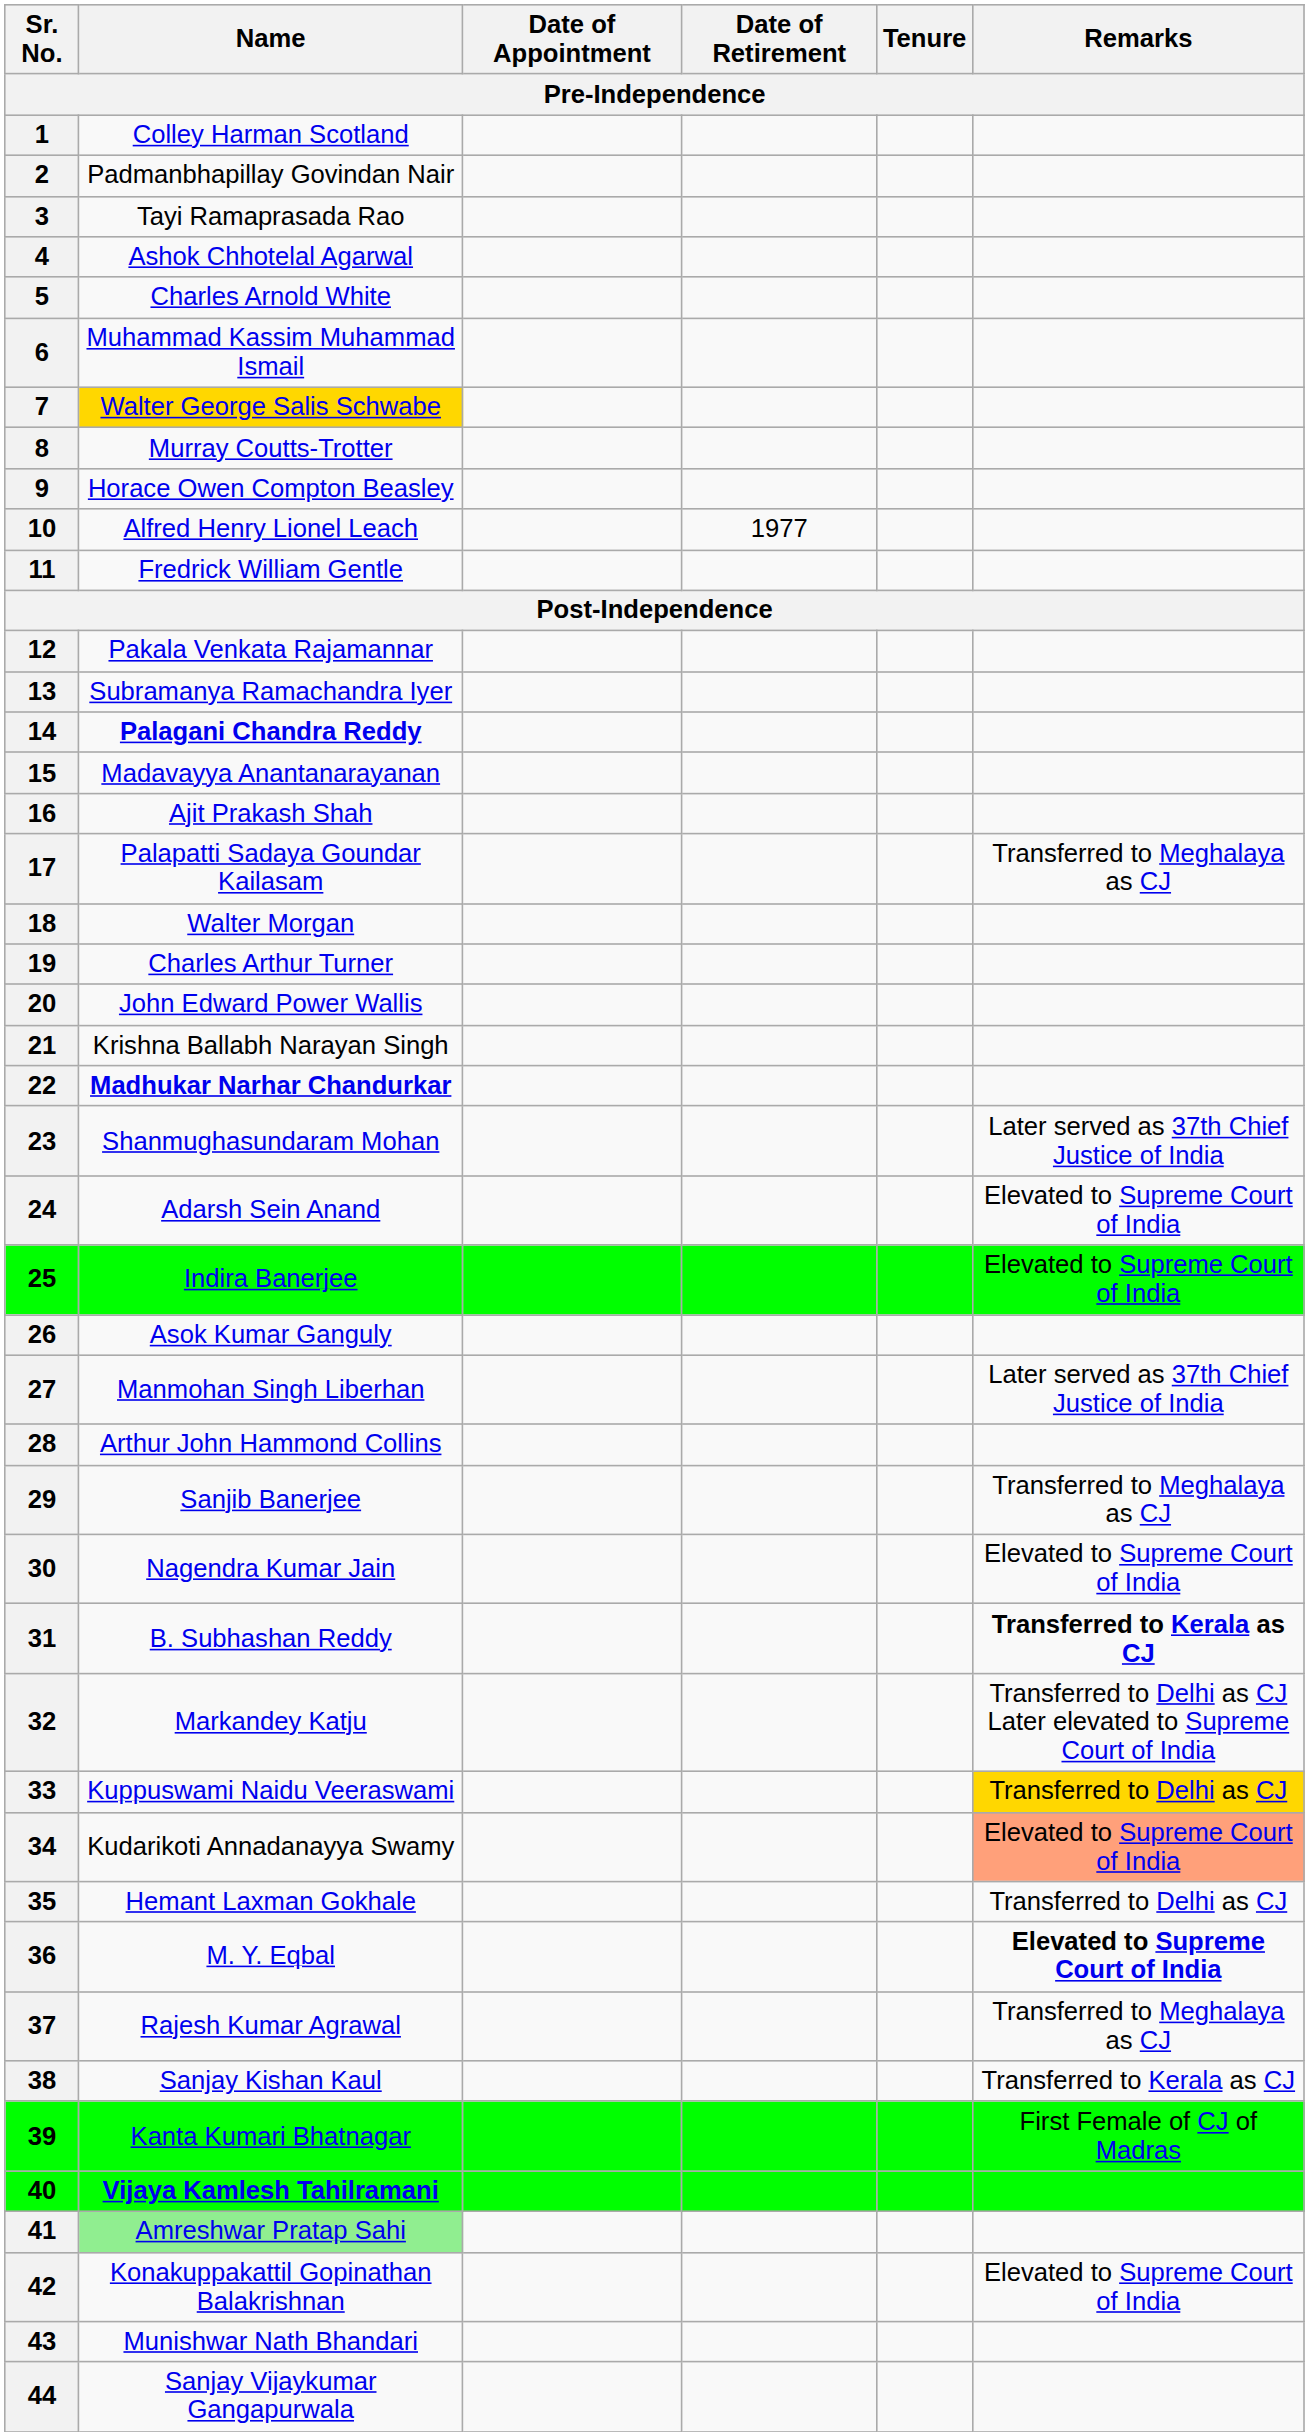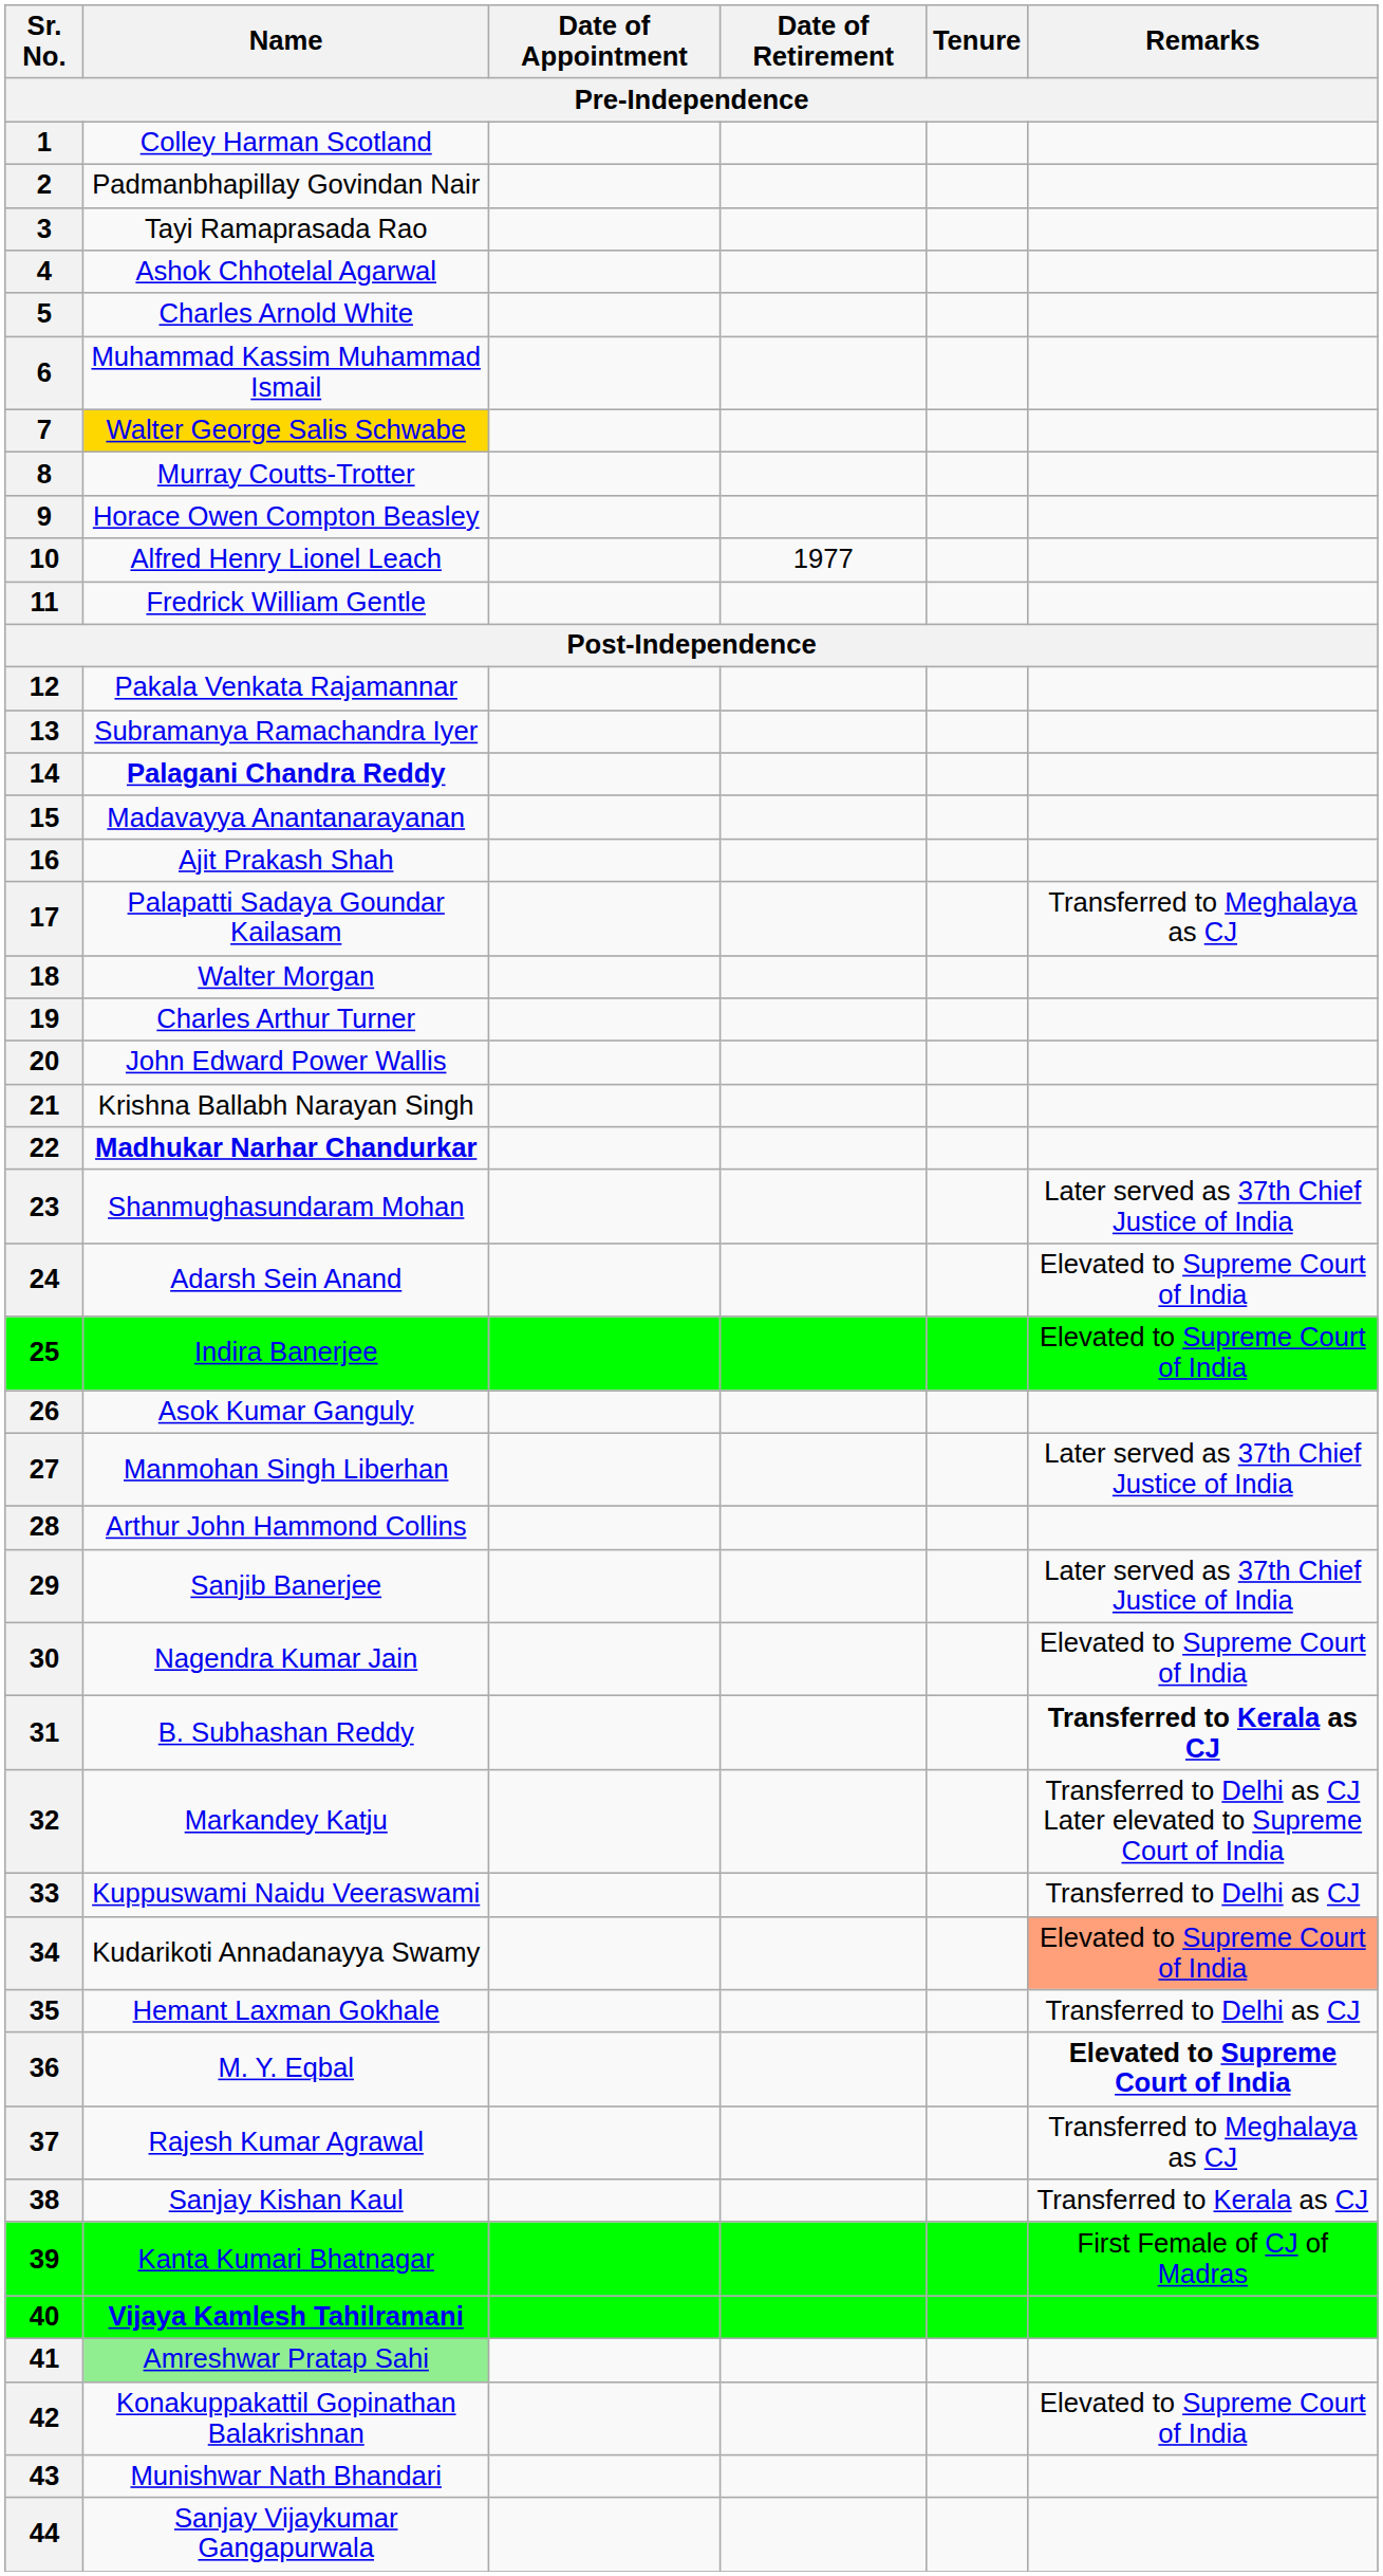29 | Remarks: Transferred to Meghalaya as CJ -> Later served as 37th Chief Justice of India
33 | Remarks: gold background -> no background
